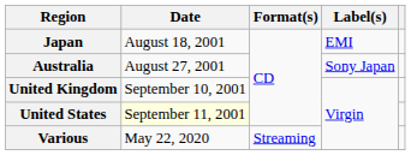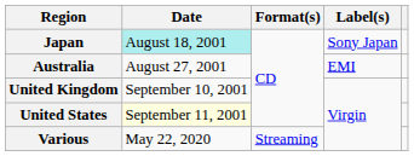Japan | Date: no background -> paleturquoise background
Japan | Label(s): EMI -> Sony Japan
Australia | Label(s): Sony Japan -> EMI
